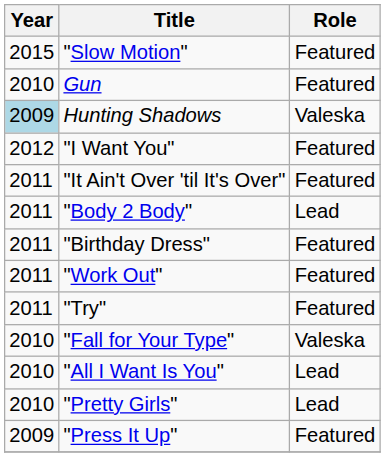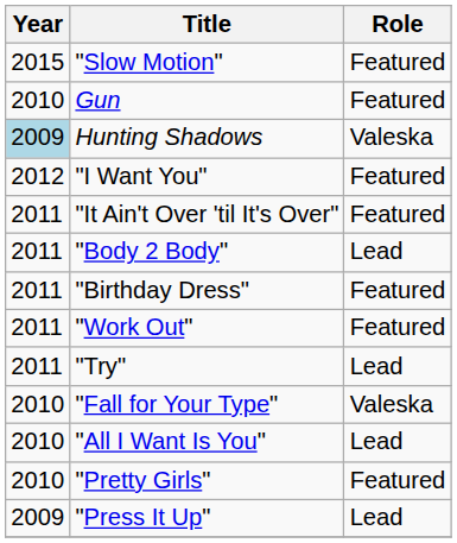"Try" | Role: Featured -> Lead
"Pretty Girls" | Role: Lead -> Featured
"Press It Up" | Role: Featured -> Lead
